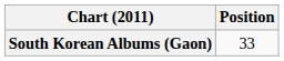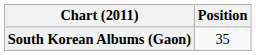South Korean Albums (Gaon) | Position: 33 -> 35
